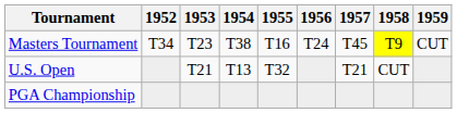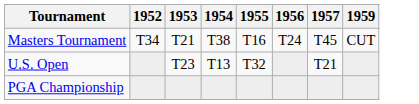- column: 1958 | T9 | CUT
Masters Tournament | 1953: T23 -> T21
U.S. Open | 1953: T21 -> T23
